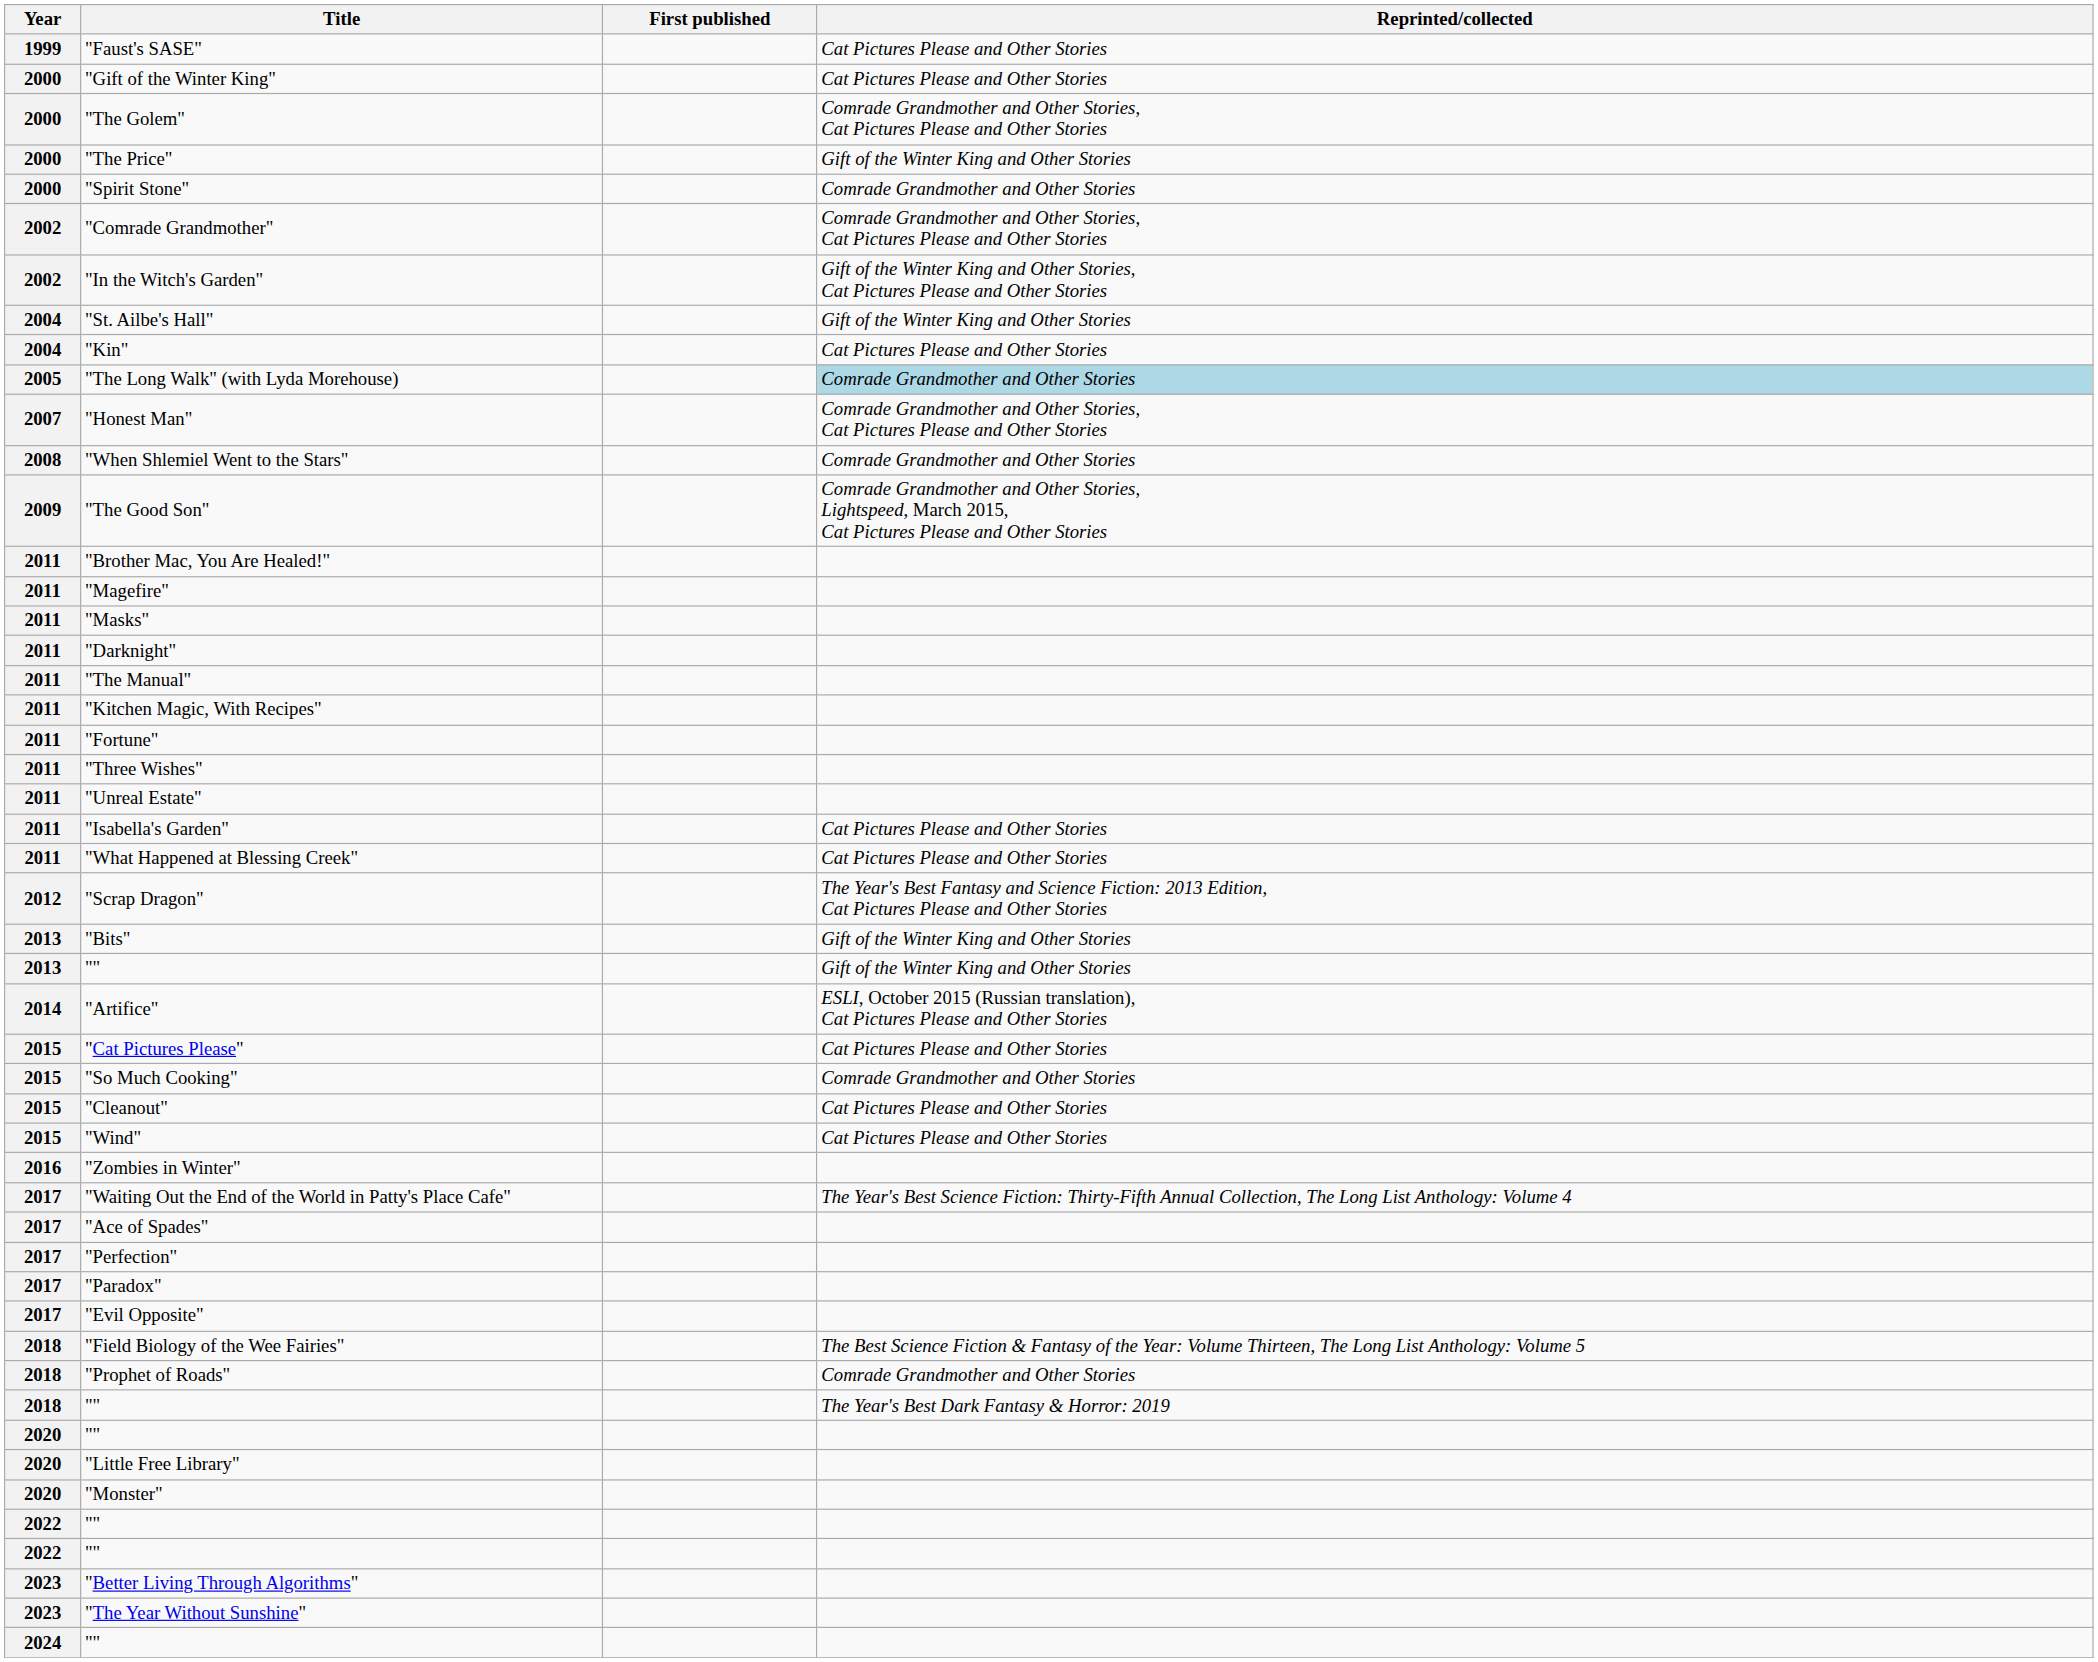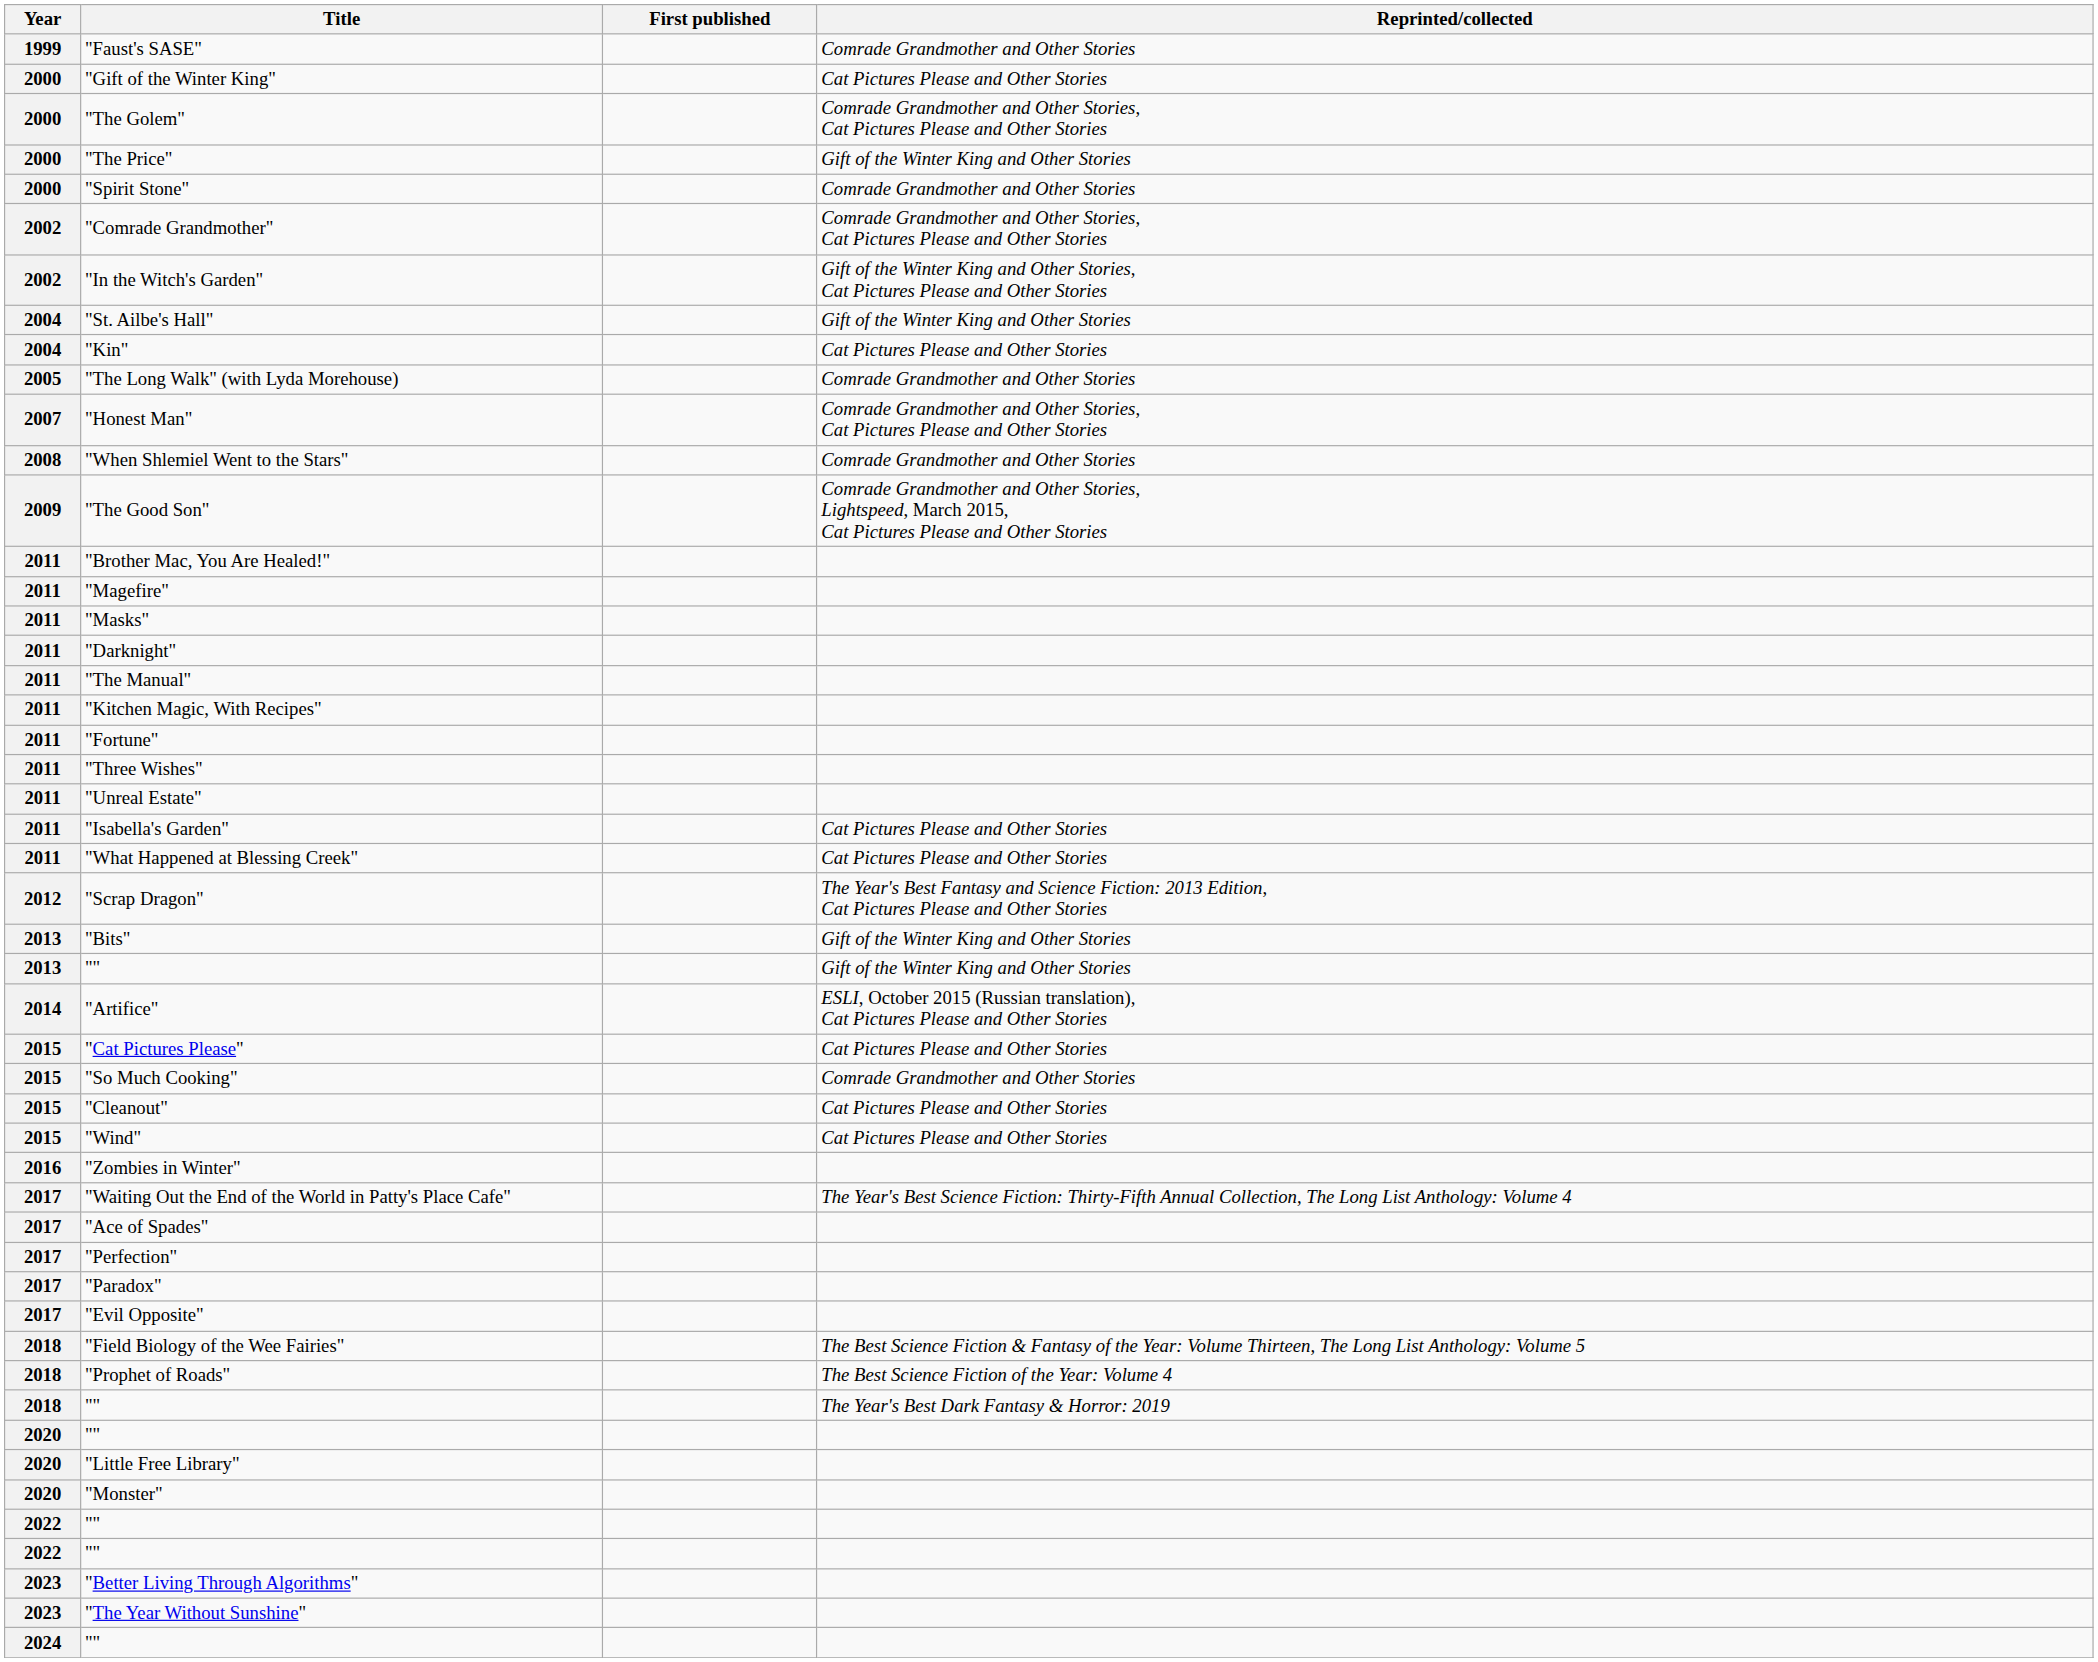"Faust's SASE" | Reprinted/collected: Cat Pictures Please and Other Stories -> Comrade Grandmother and Other Stories
"The Long Walk" (with Lyda Morehouse) | Reprinted/collected: lightblue background -> no background
"Prophet of Roads" | Reprinted/collected: Comrade Grandmother and Other Stories -> The Best Science Fiction of the Year: Volume 4
